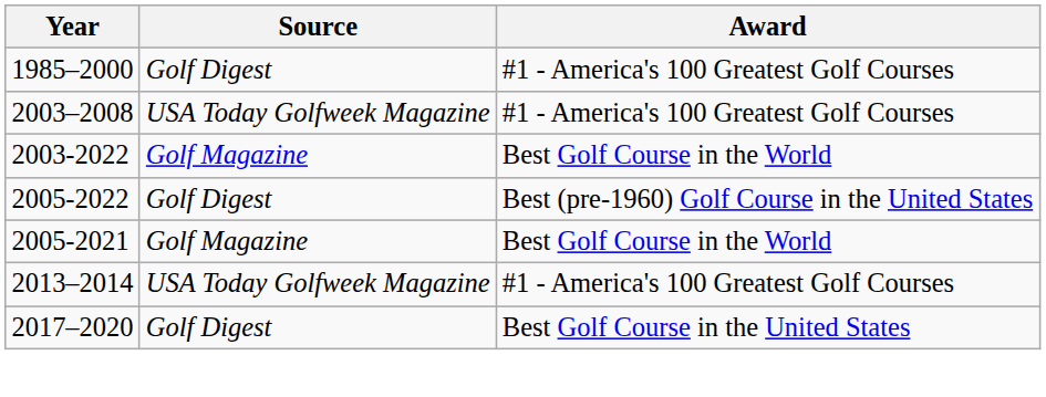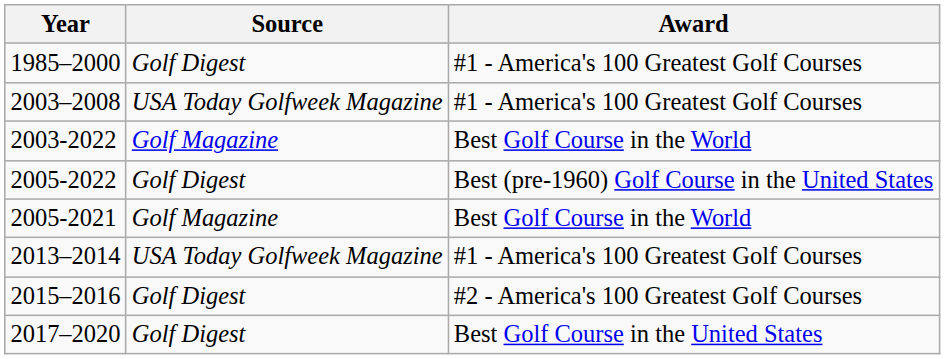+ row: 2015–2016 | Golf Digest | #2 - America's 100 Greatest Golf Courses
